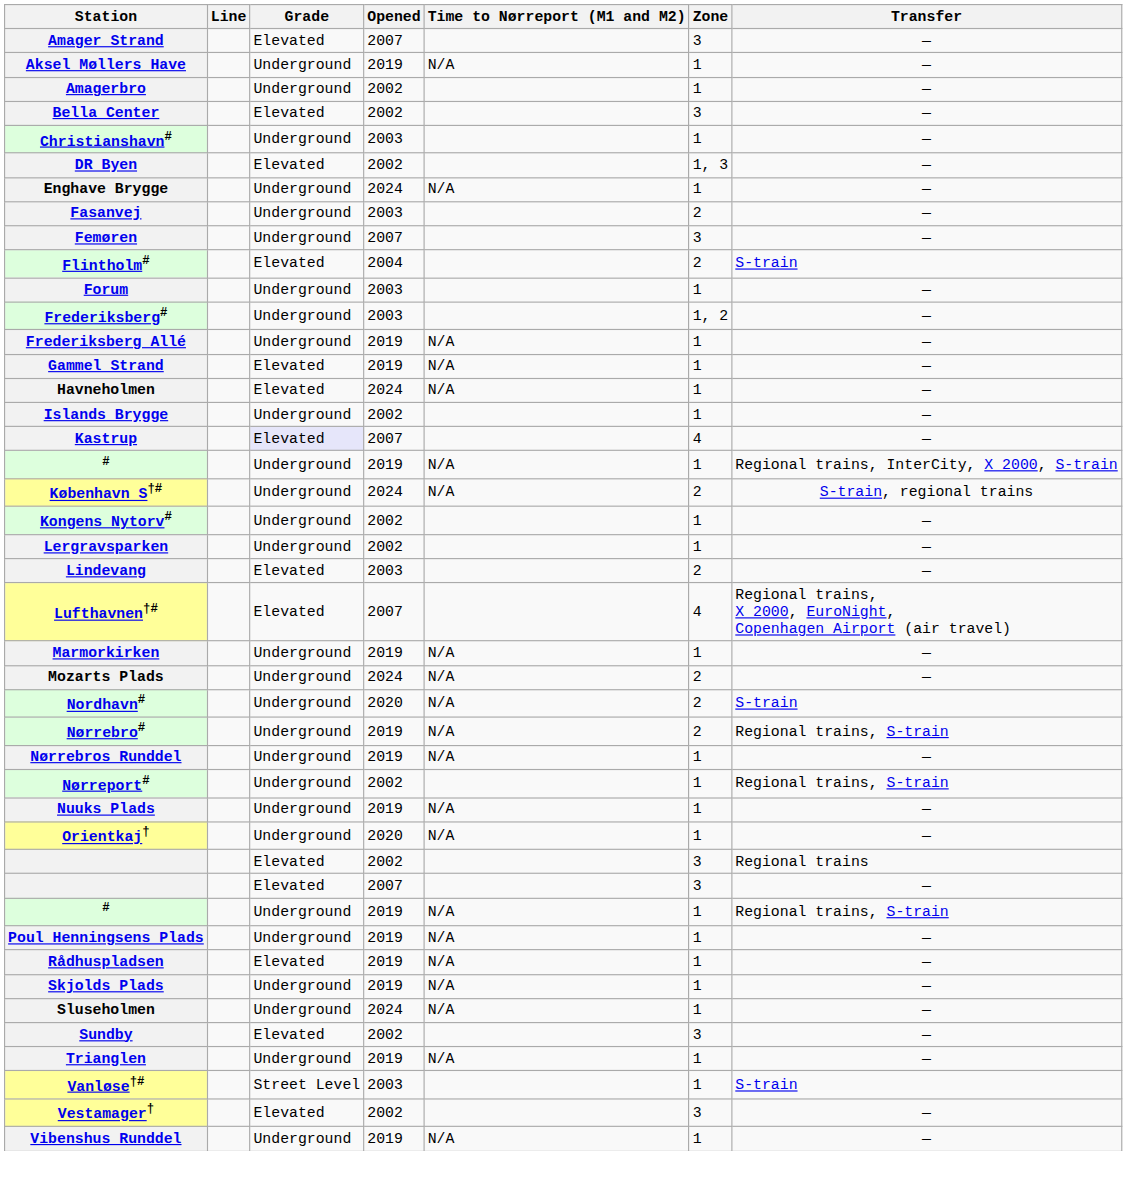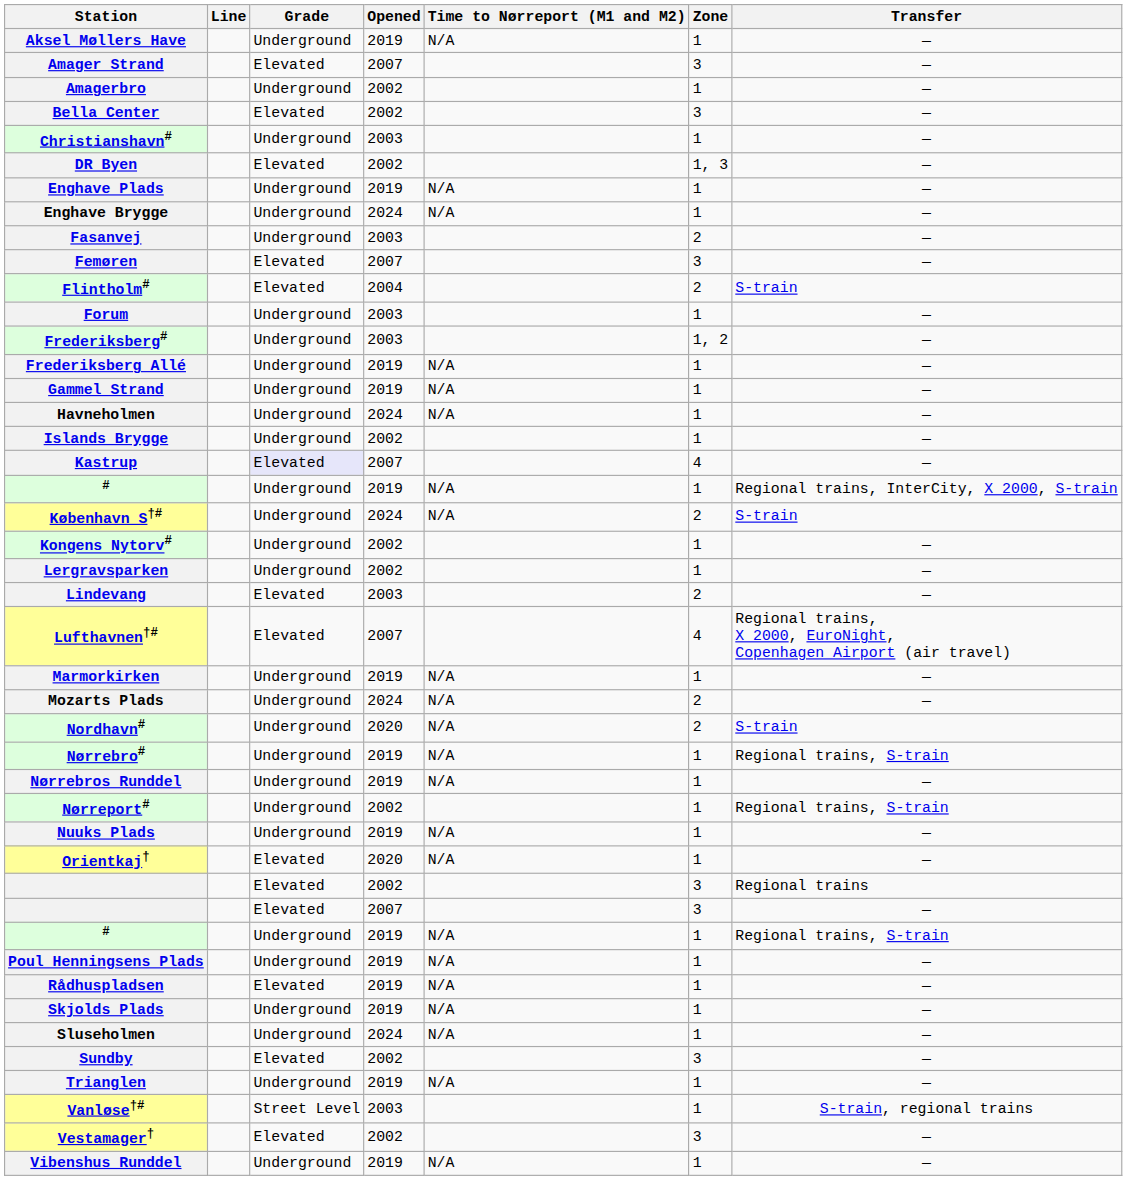rows swapped: Aksel Møllers Have <-> Amager Strand
+ row: Enghave Plads | Underground | 2019 | N/A | 1 | —
Femøren | Grade: Underground -> Elevated
Gammel Strand | Grade: Elevated -> Underground
Havneholmen | Grade: Elevated -> Underground
København S†# | Transfer: S-train, regional trains -> S-train
Nørrebro# | Zone: 2 -> 1
Orientkaj† | Grade: Underground -> Elevated
Vanløse†# | Transfer: S-train -> S-train, regional trains
